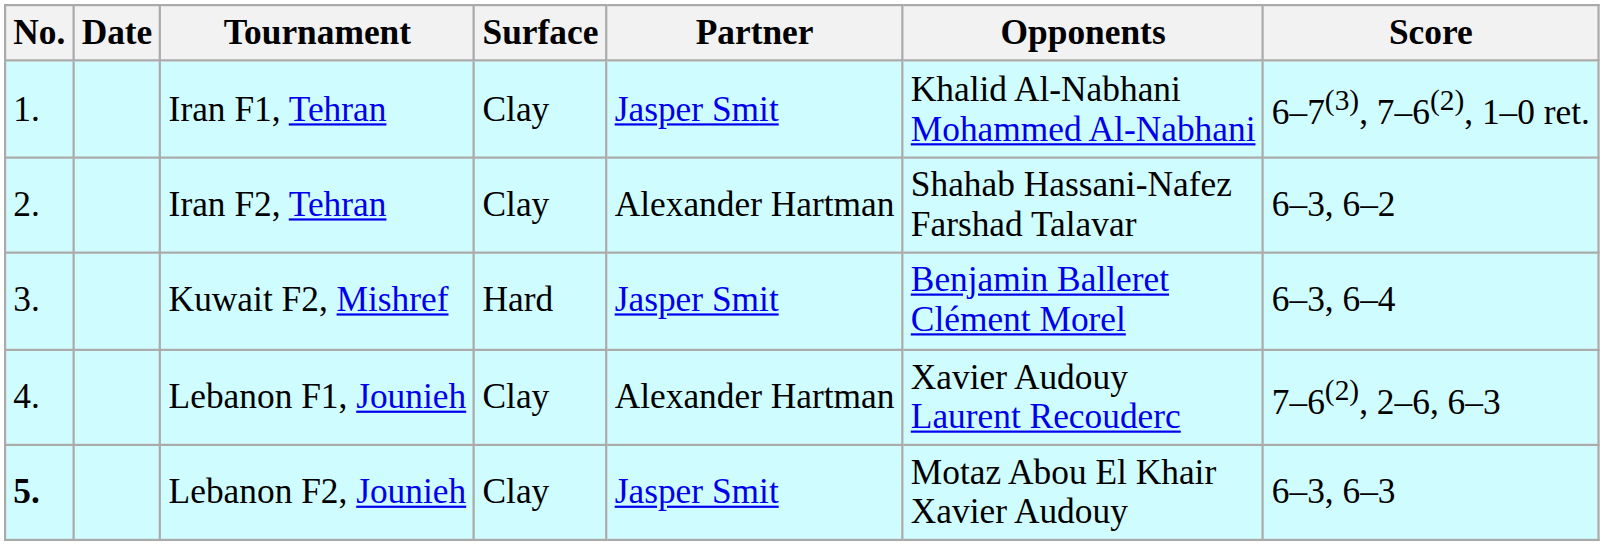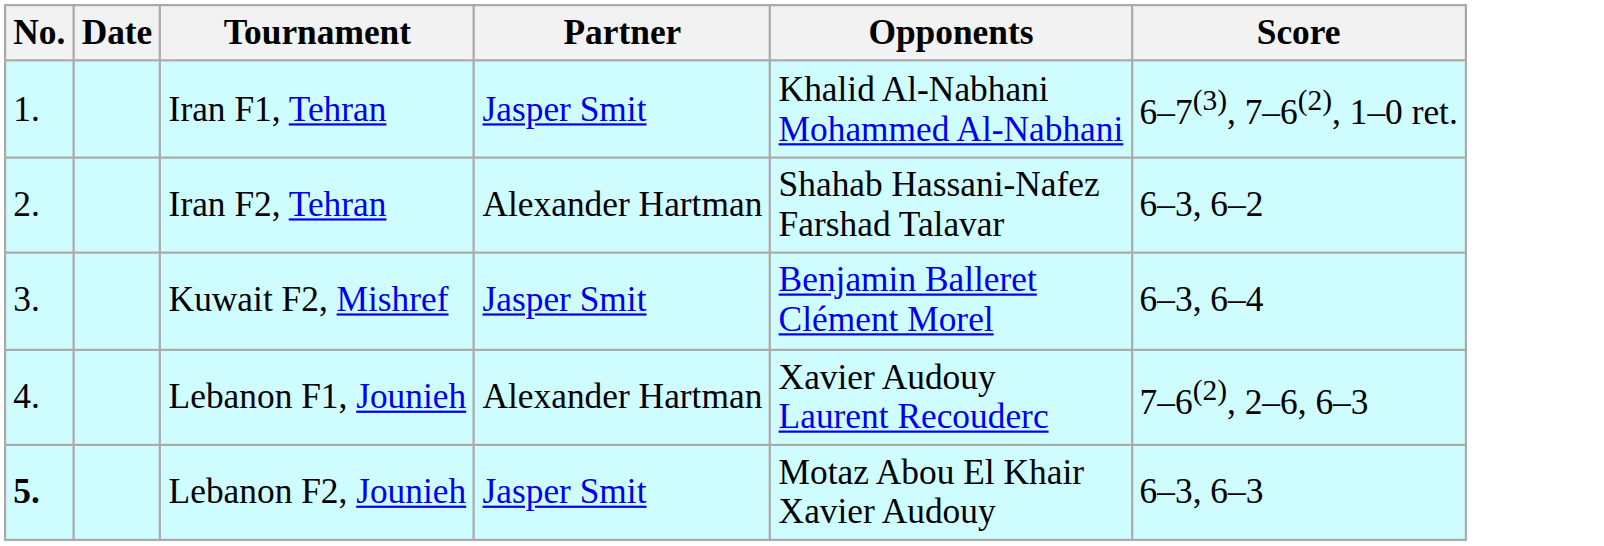- column: Surface | Clay | Clay | Hard | Clay | Clay
